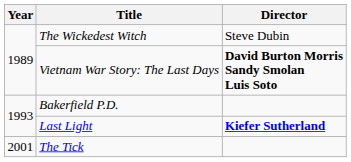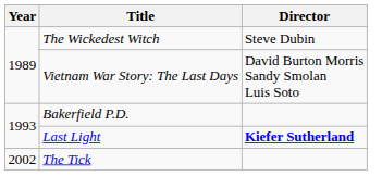Vietnam War Story: The Last Days | Director: bold -> normal
The Tick | Year: 2001 -> 2002
